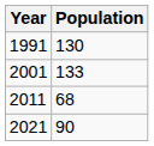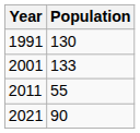2011 | Population: 68 -> 55
